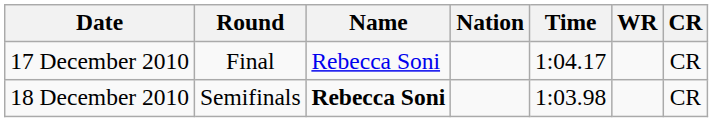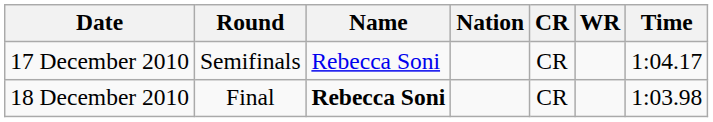columns swapped: Time <-> CR
17 December 2010 | Round: Final -> Semifinals
18 December 2010 | Round: Semifinals -> Final
